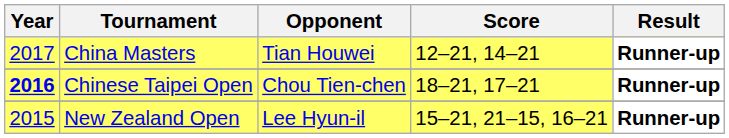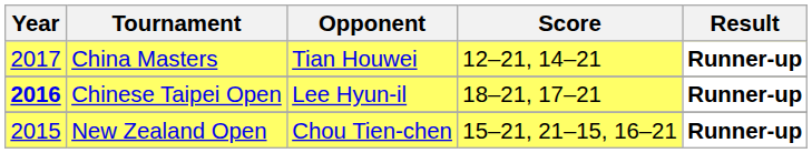Chinese Taipei Open | Opponent: Chou Tien-chen -> Lee Hyun-il
New Zealand Open | Opponent: Lee Hyun-il -> Chou Tien-chen
